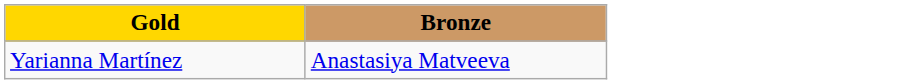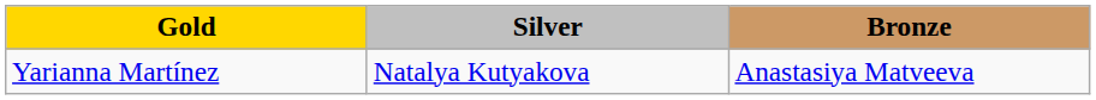+ column: Silver | Natalya Kutyakova
